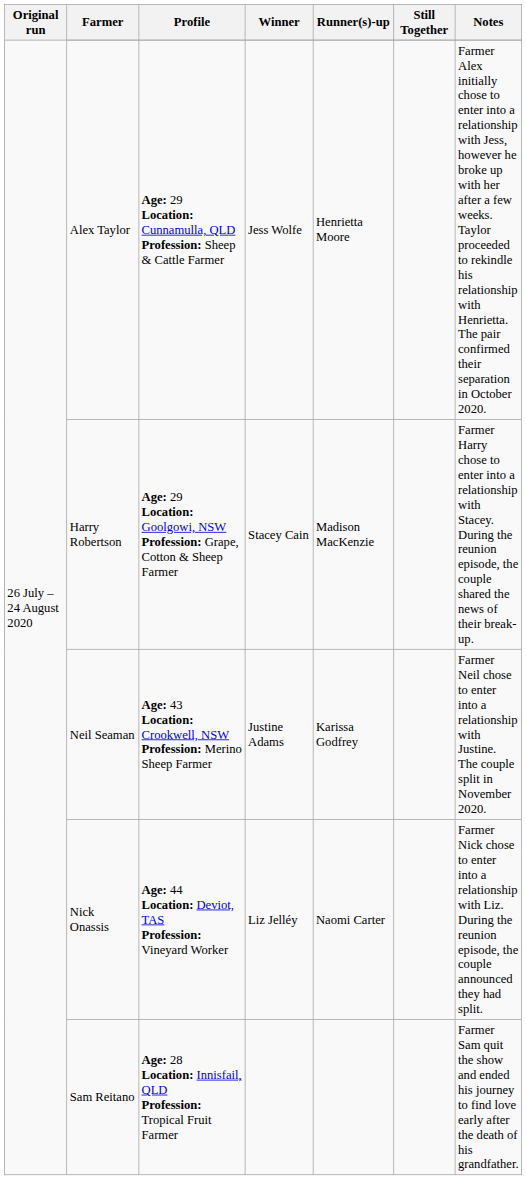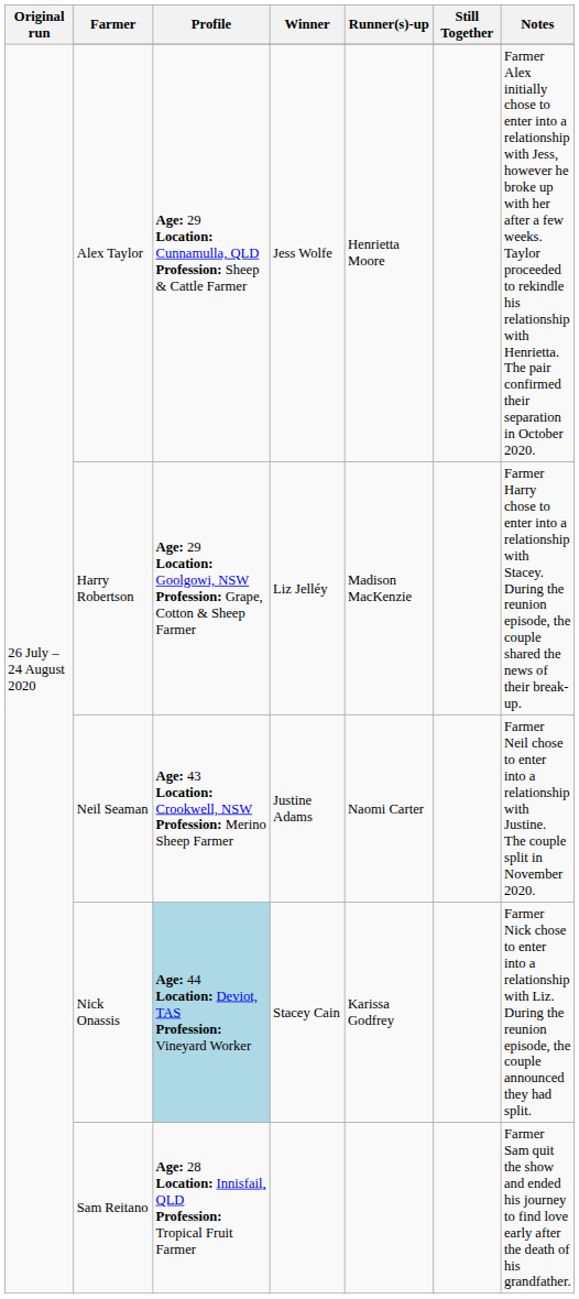Harry Robertson | Winner: Stacey Cain -> Liz Jelléy
Neil Seaman | Runner(s)-up: Karissa Godfrey -> Naomi Carter
Nick Onassis | Profile: no background -> lightblue background
Nick Onassis | Winner: Liz Jelléy -> Stacey Cain
Nick Onassis | Runner(s)-up: Naomi Carter -> Karissa Godfrey
